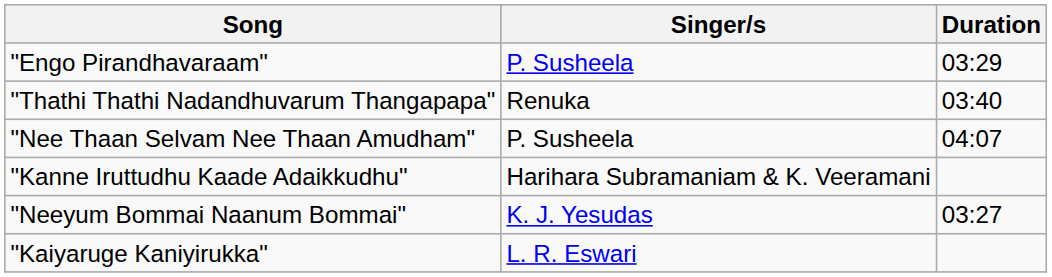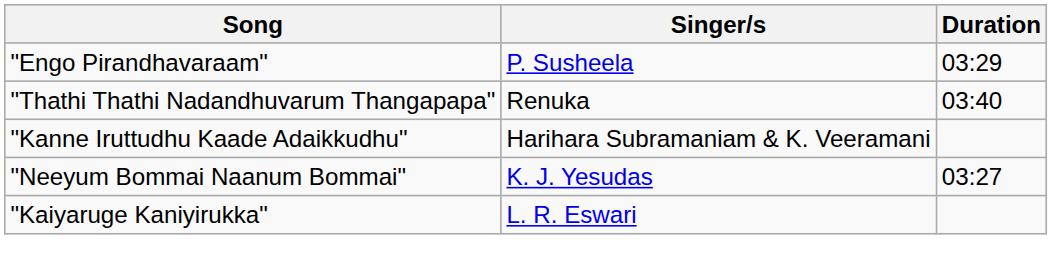- row: "Nee Thaan Selvam Nee Thaan Amudham" | P. Susheela | 04:07
